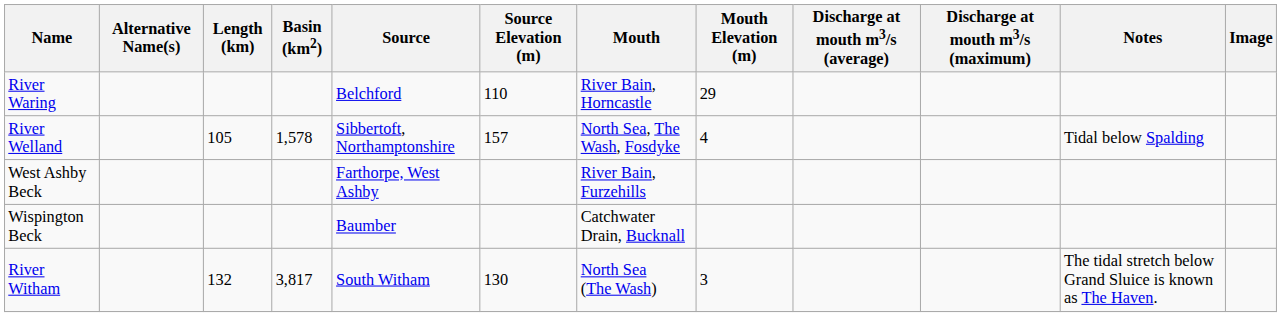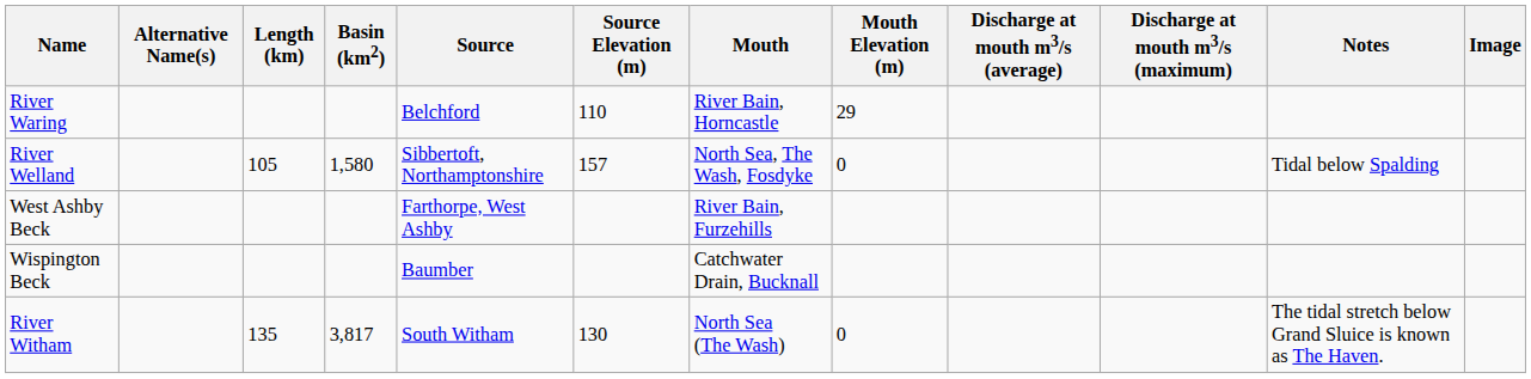River Welland | Basin (km2): 1,578 -> 1,580
River Welland | Mouth Elevation (m): 4 -> 0
River Witham | Length (km): 132 -> 135
River Witham | Mouth Elevation (m): 3 -> 0
